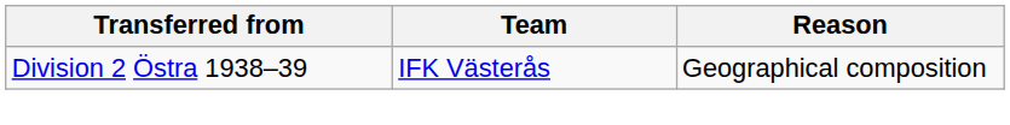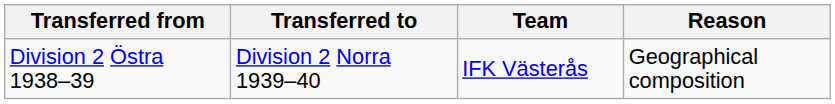+ column: Transferred to | Division 2 Norra 1939–40
